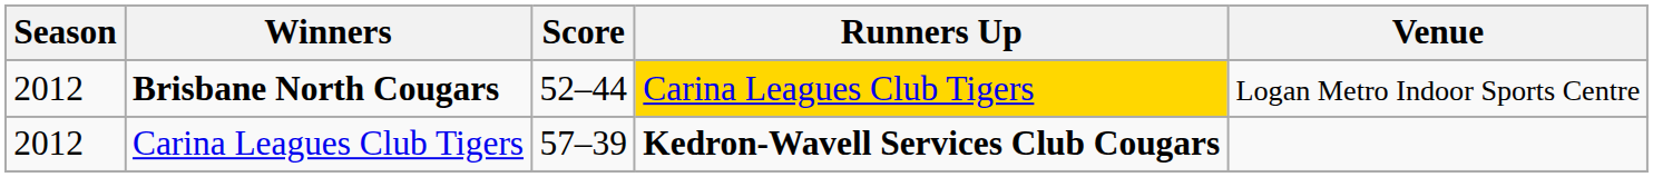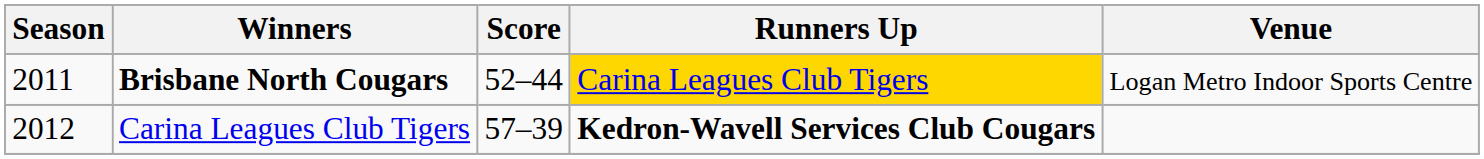Brisbane North Cougars | Season: 2012 -> 2011
